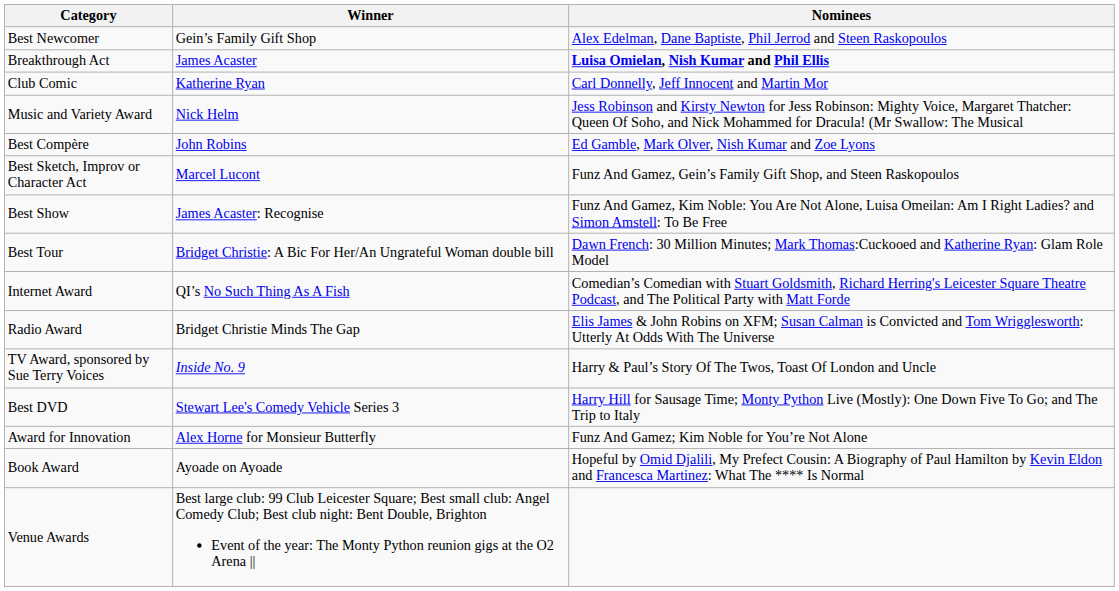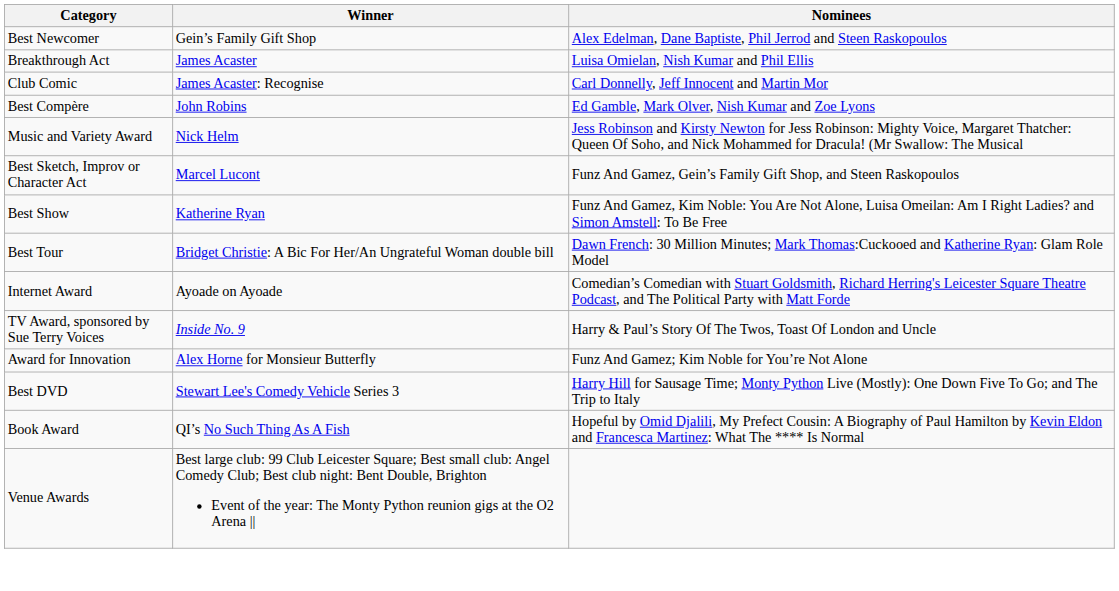Breakthrough Act | Nominees: bold -> normal
Club Comic | Winner: Katherine Ryan -> James Acaster: Recognise
rows swapped: Best Compère <-> Music and Variety Award
Best Show | Winner: James Acaster: Recognise -> Katherine Ryan
Internet Award | Winner: QI’s No Such Thing As A Fish -> Ayoade on Ayoade
- row: Radio Award | Bridget Christie Minds The Gap | Elis James & John Robins on XFM; Susan Calman is Convicted and Tom Wrigglesworth: Utterly At Odds With The Universe
rows swapped: Award for Innovation <-> Best DVD
Book Award | Winner: Ayoade on Ayoade -> QI’s No Such Thing As A Fish
